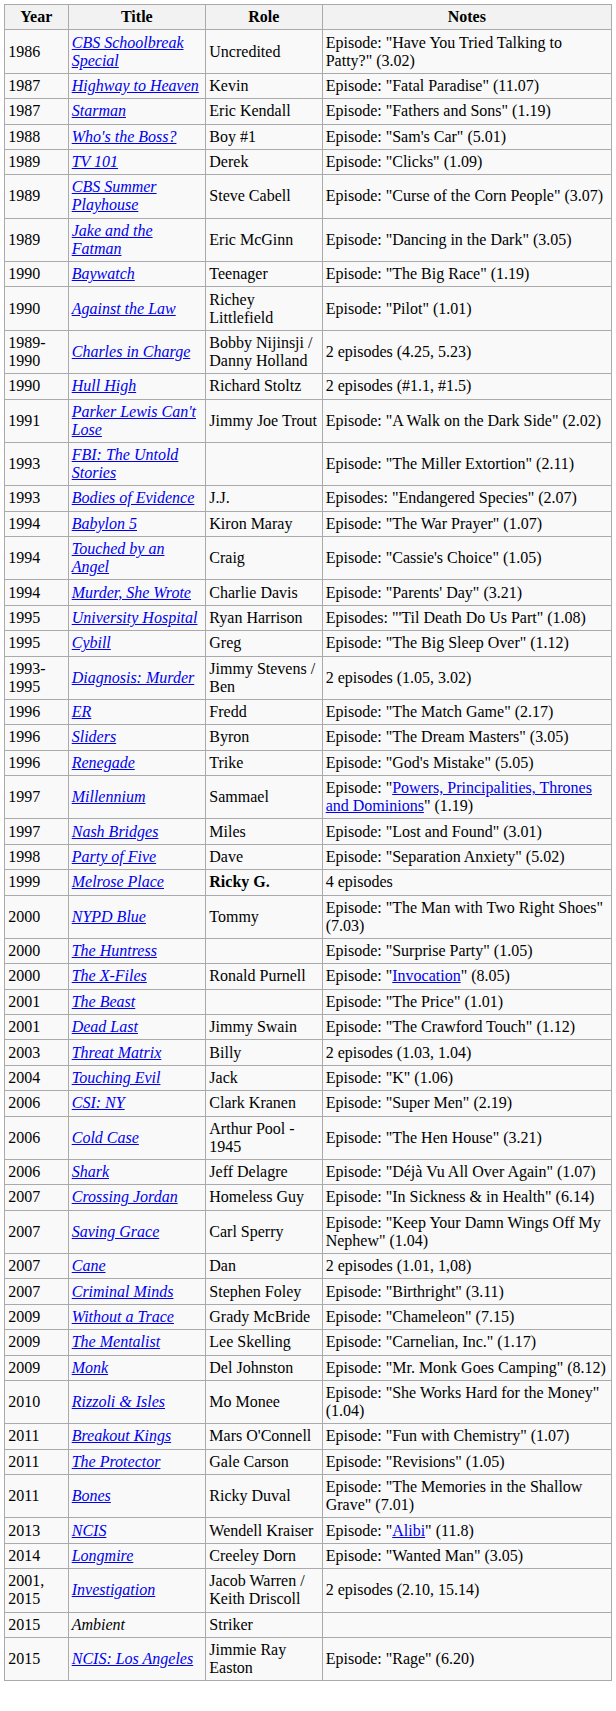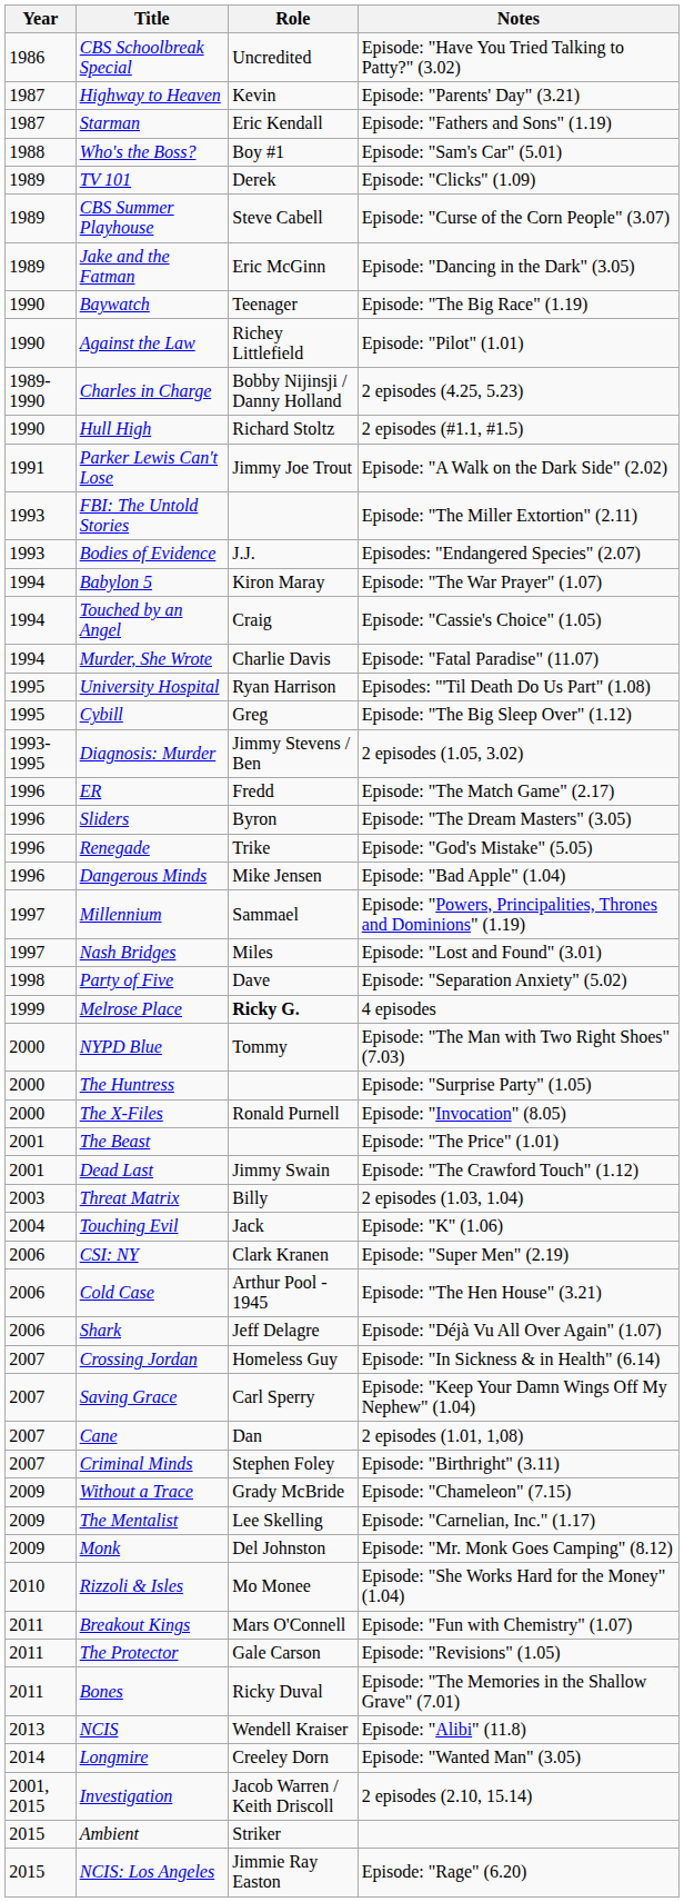Highway to Heaven | Notes: Episode: "Fatal Paradise" (11.07) -> Episode: "Parents' Day" (3.21)
Murder, She Wrote | Notes: Episode: "Parents' Day" (3.21) -> Episode: "Fatal Paradise" (11.07)
+ row: 1996 | Dangerous Minds | Mike Jensen | Episode: "Bad Apple" (1.04)
